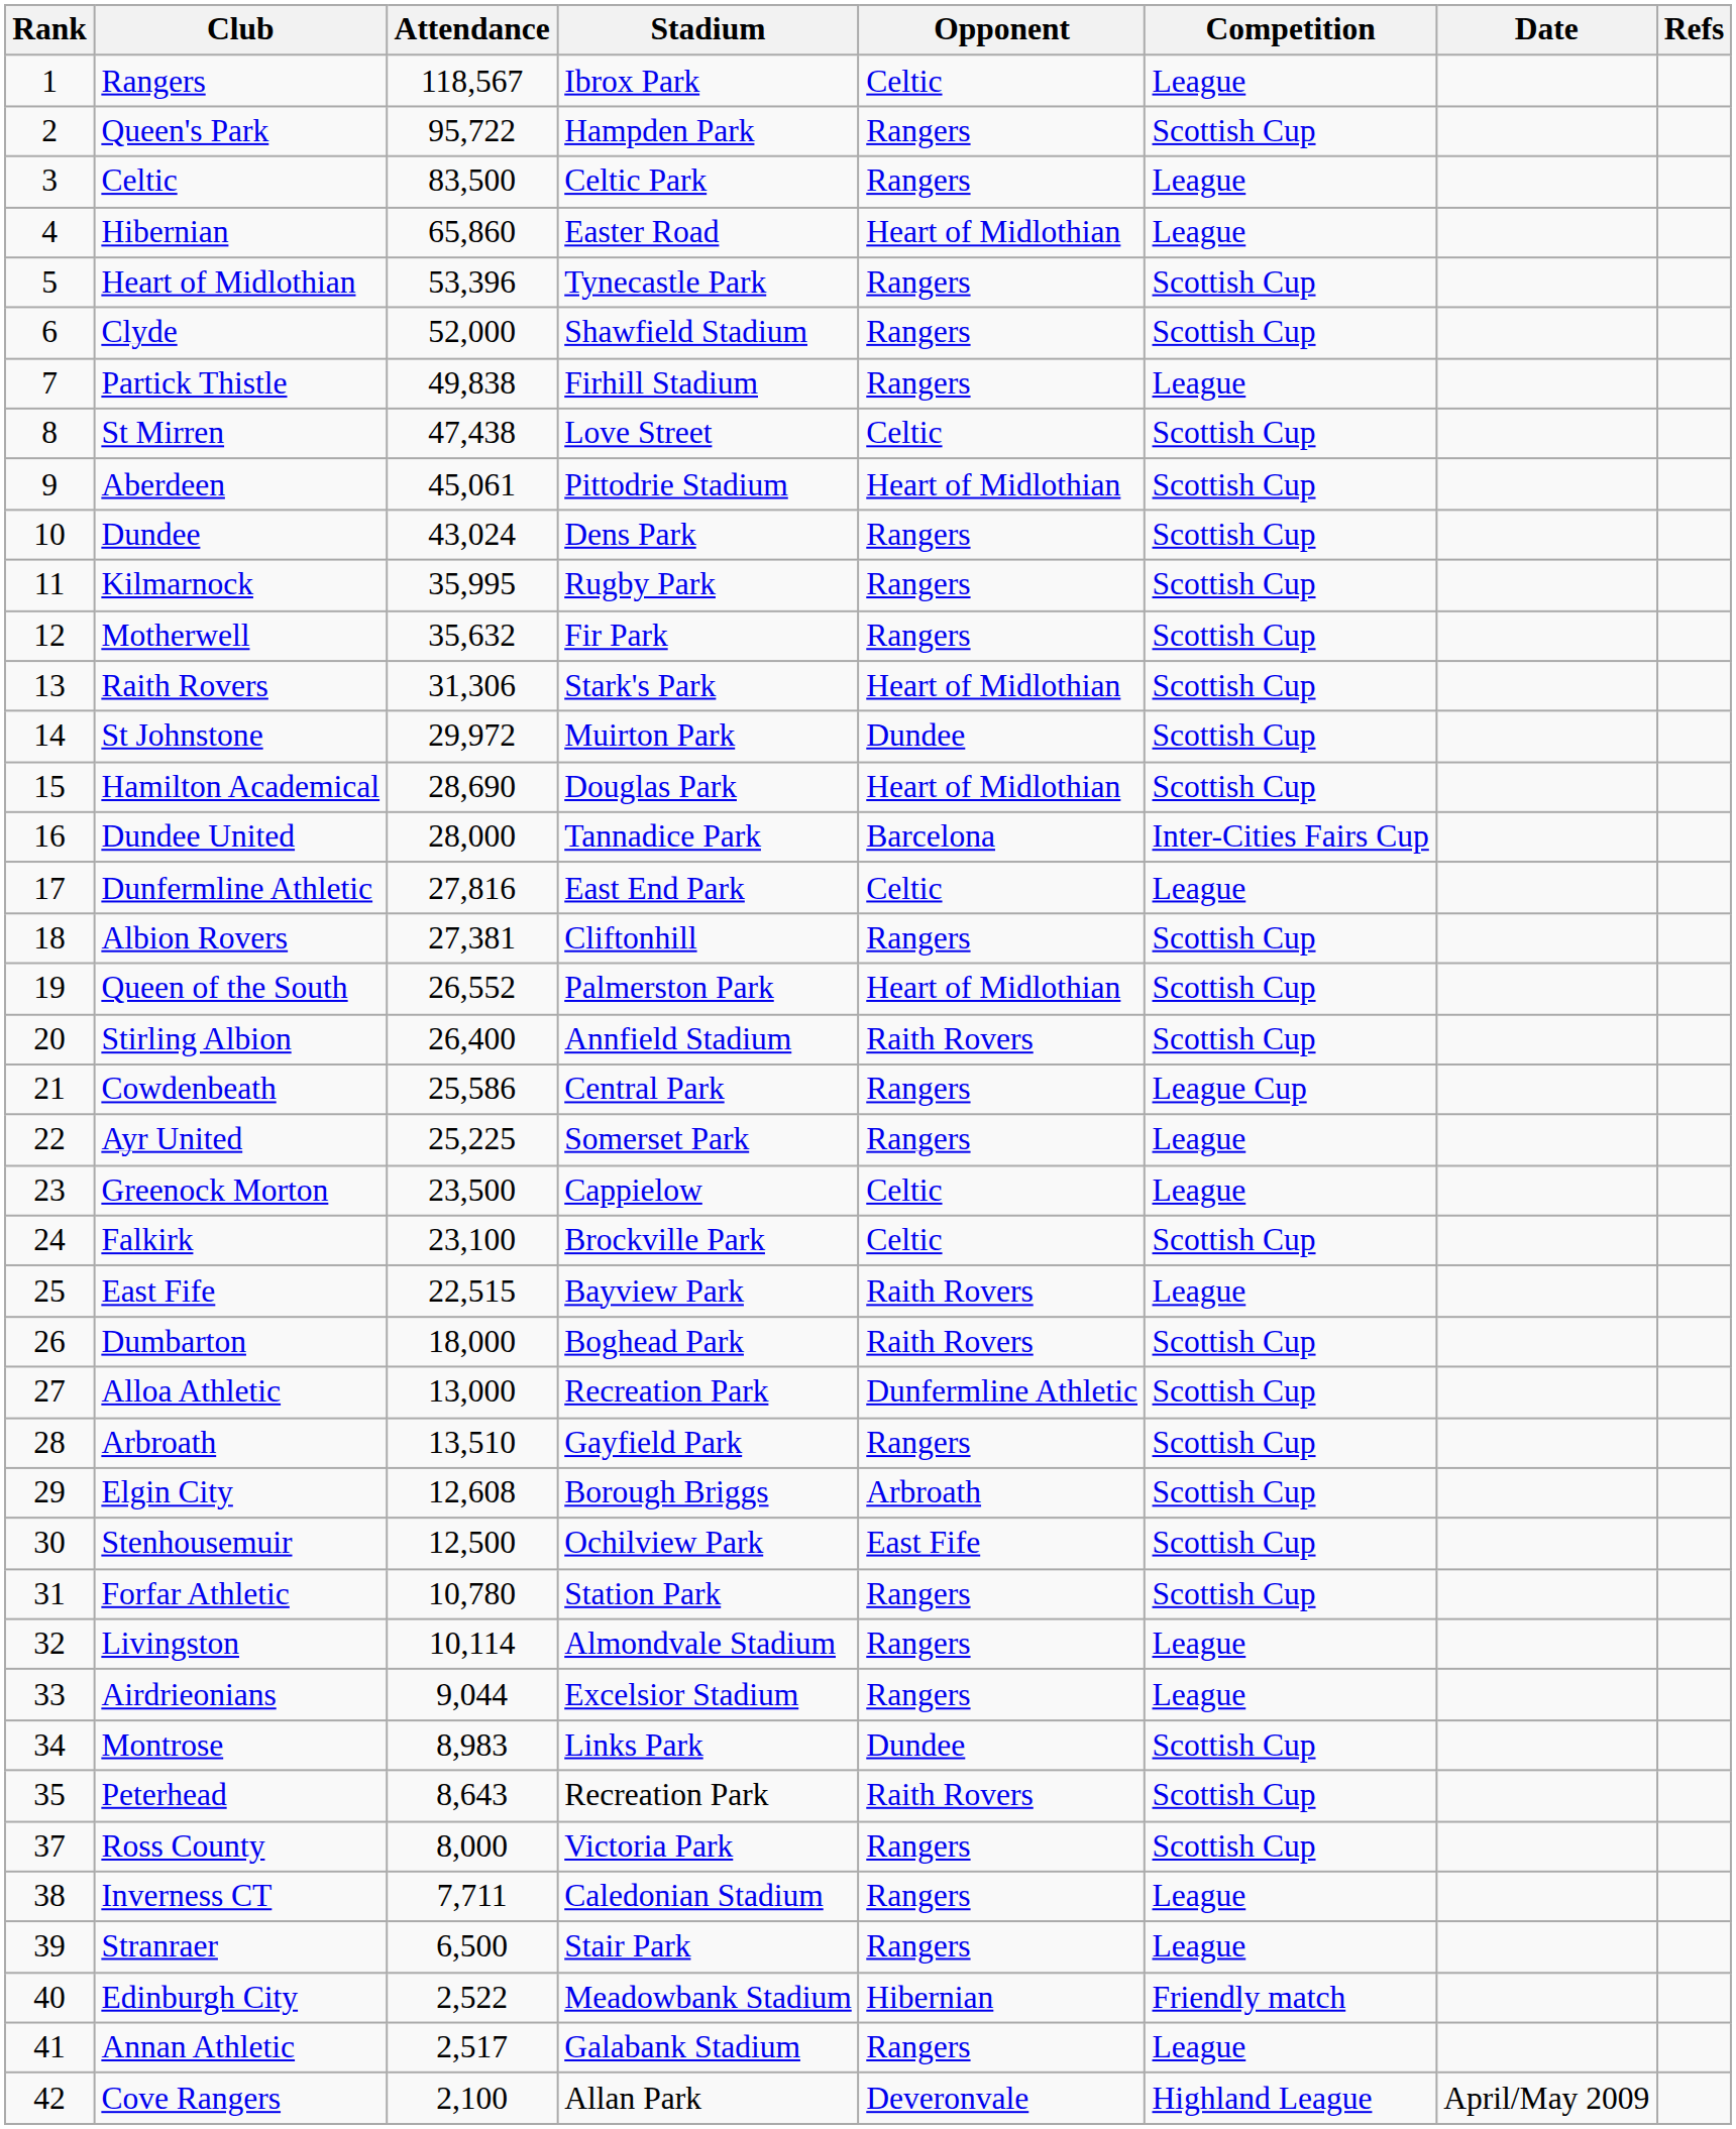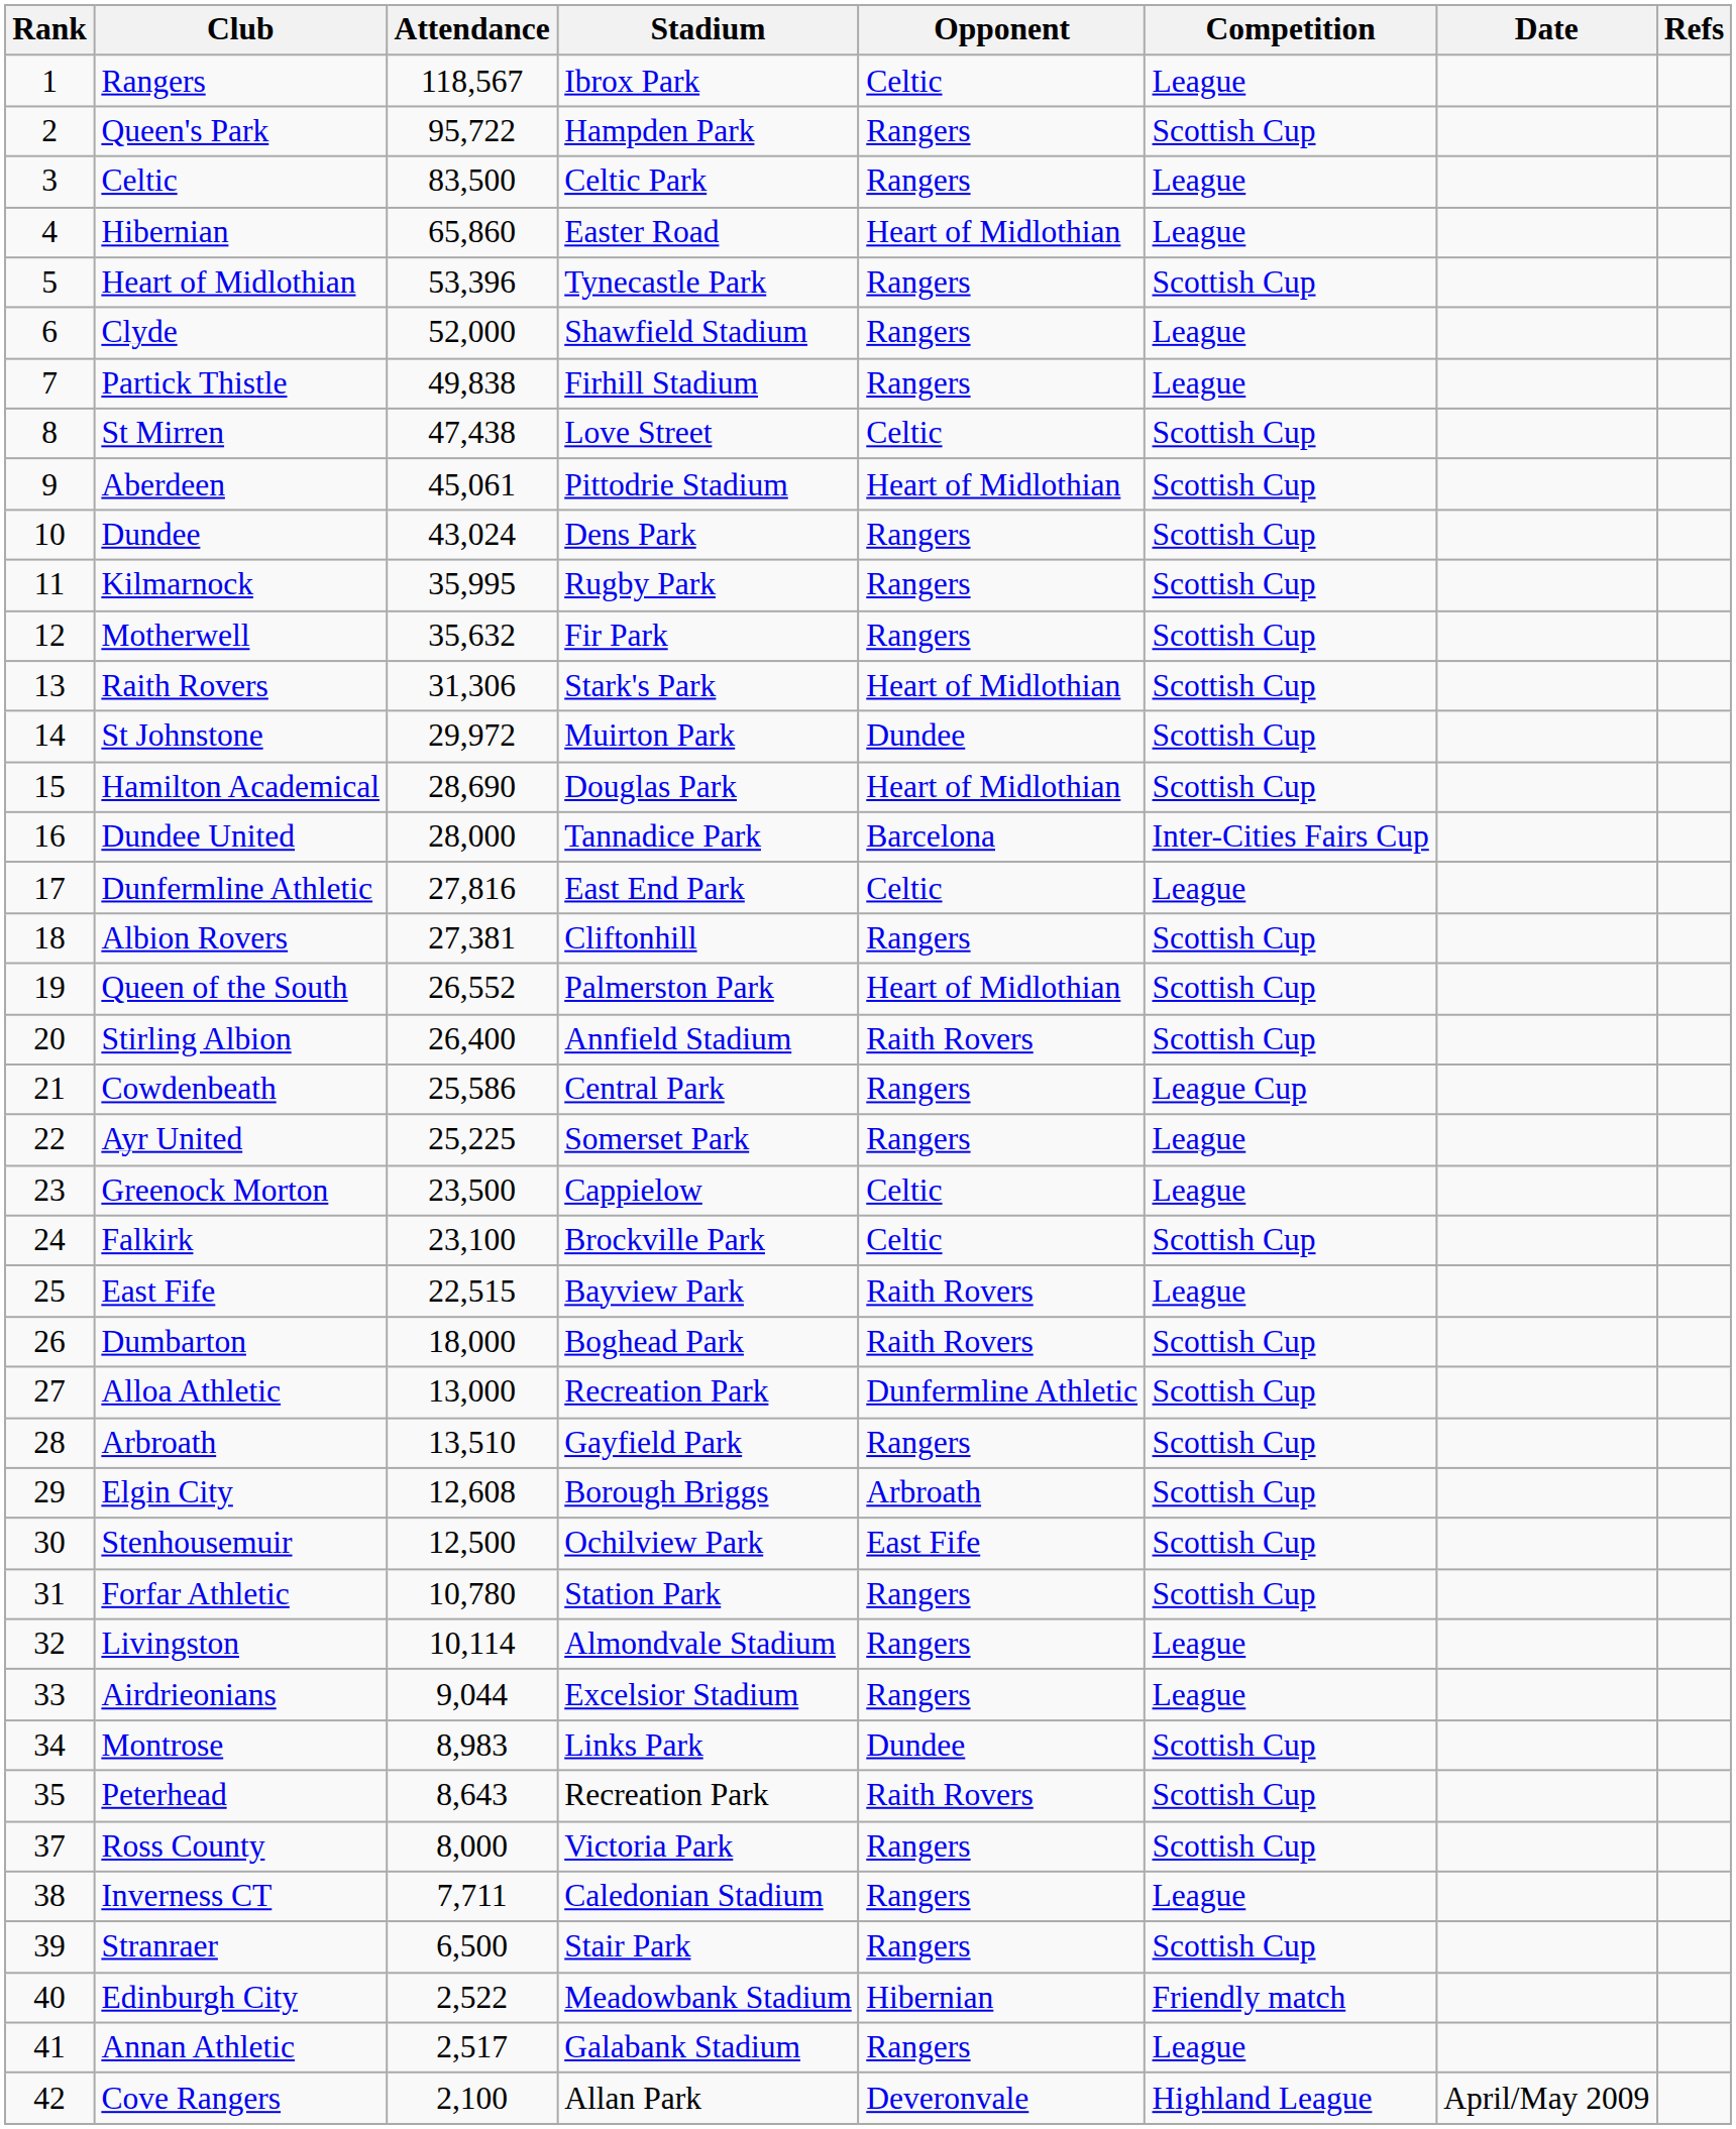Clyde | Competition: Scottish Cup -> League
Stranraer | Competition: League -> Scottish Cup
